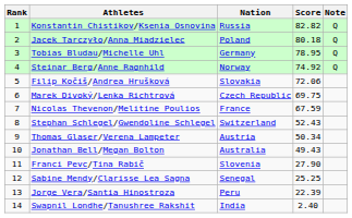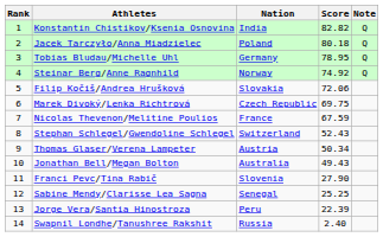Konstantin Chistikov/Ksenia Osnovina | Nation: Russia -> India
Swapnil Londhe/Tanushree Rakshit | Nation: India -> Russia
